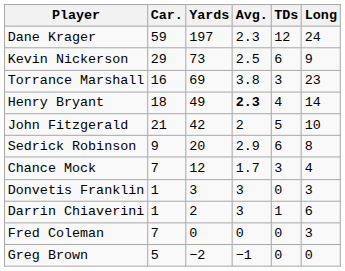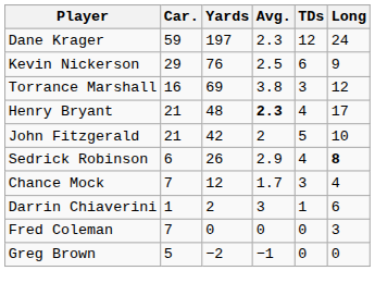Kevin Nickerson | Yards: 73 -> 76
Torrance Marshall | Long: 23 -> 12
Henry Bryant | Car.: 18 -> 21
Henry Bryant | Yards: 49 -> 48
Henry Bryant | Long: 14 -> 17
Sedrick Robinson | Car.: 9 -> 6
Sedrick Robinson | Yards: 20 -> 26
Sedrick Robinson | TDs: 6 -> 4
Sedrick Robinson | Long: normal -> bold
- row: Donvetis Franklin | 1 | 3 | 3 | 0 | 3
